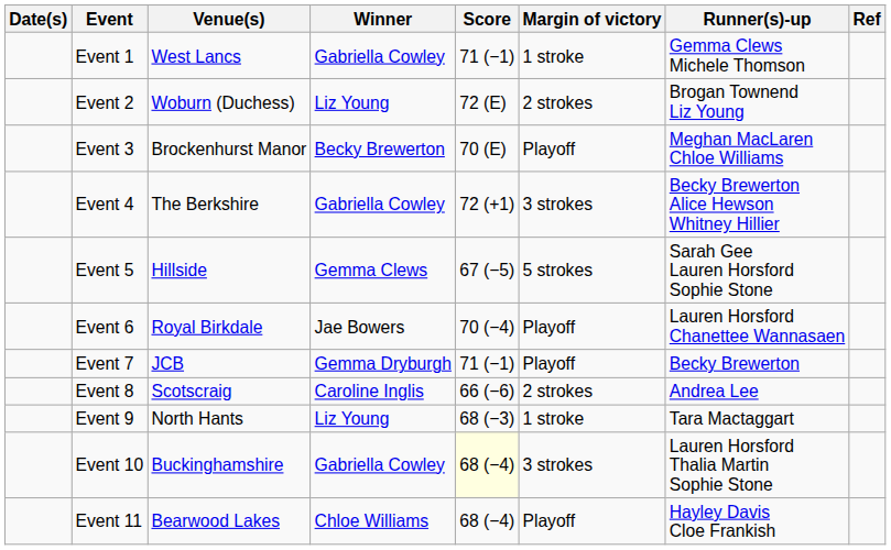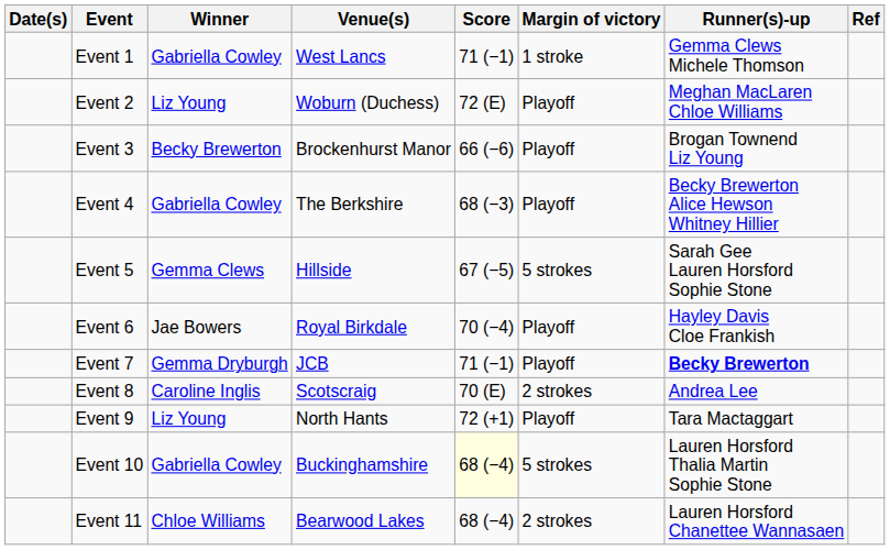columns swapped: Venue(s) <-> Winner
Event 2 | Margin of victory: 2 strokes -> Playoff
Event 2 | Runner(s)-up: Brogan Townend Liz Young -> Meghan MacLaren Chloe Williams
Event 3 | Score: 70 (E) -> 66 (−6)
Event 3 | Runner(s)-up: Meghan MacLaren Chloe Williams -> Brogan Townend Liz Young
Event 4 | Score: 72 (+1) -> 68 (−3)
Event 4 | Margin of victory: 3 strokes -> Playoff
Event 6 | Runner(s)-up: Lauren Horsford Chanettee Wannasaen -> Hayley Davis Cloe Frankish
Event 7 | Runner(s)-up: normal -> bold
Event 8 | Score: 66 (−6) -> 70 (E)
Event 9 | Score: 68 (−3) -> 72 (+1)
Event 9 | Margin of victory: 1 stroke -> Playoff
Event 10 | Margin of victory: 3 strokes -> 5 strokes
Event 11 | Margin of victory: Playoff -> 2 strokes
Event 11 | Runner(s)-up: Hayley Davis Cloe Frankish -> Lauren Horsford Chanettee Wannasaen
